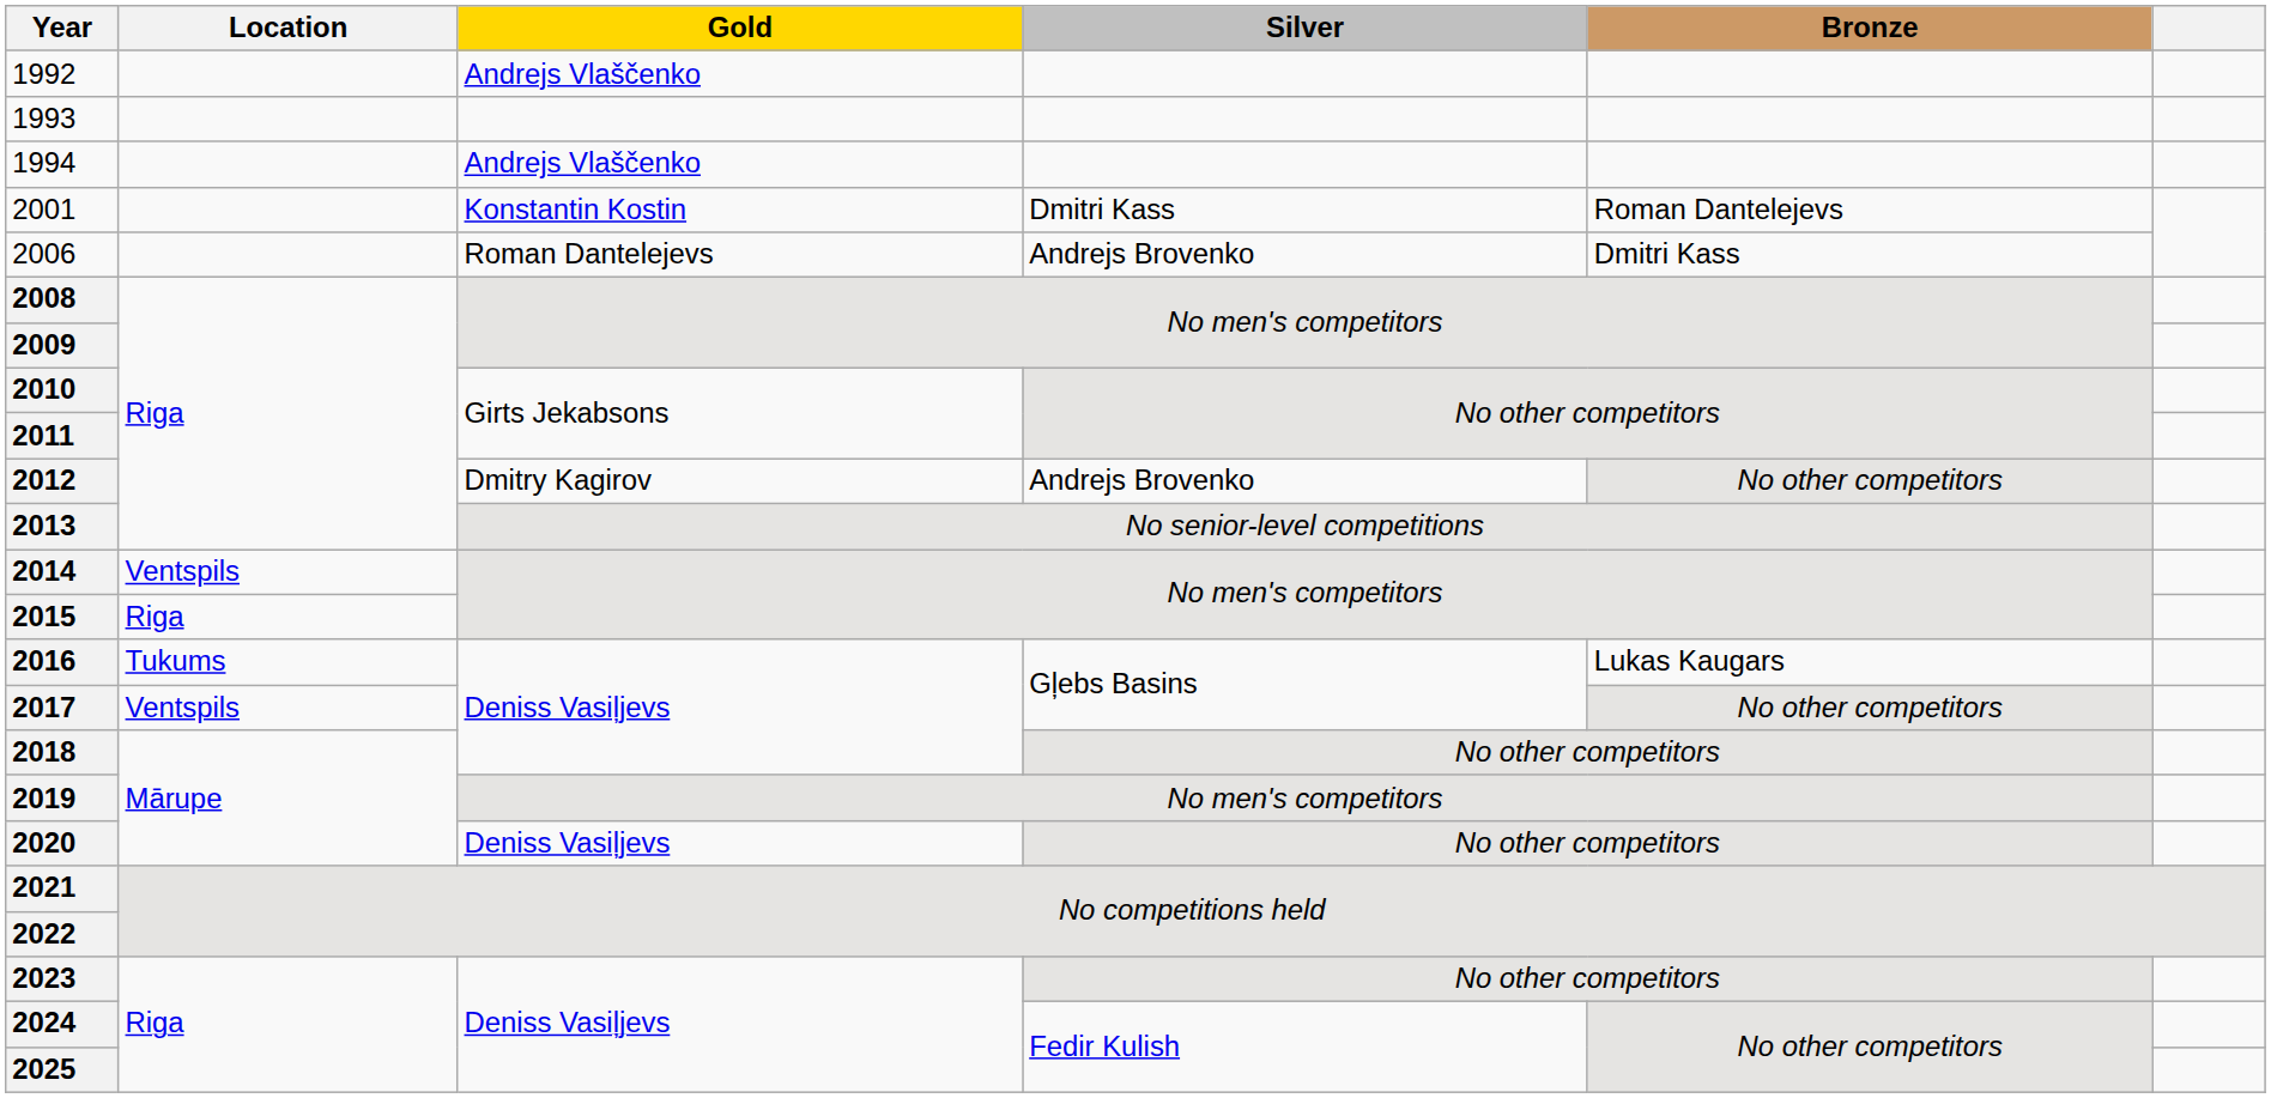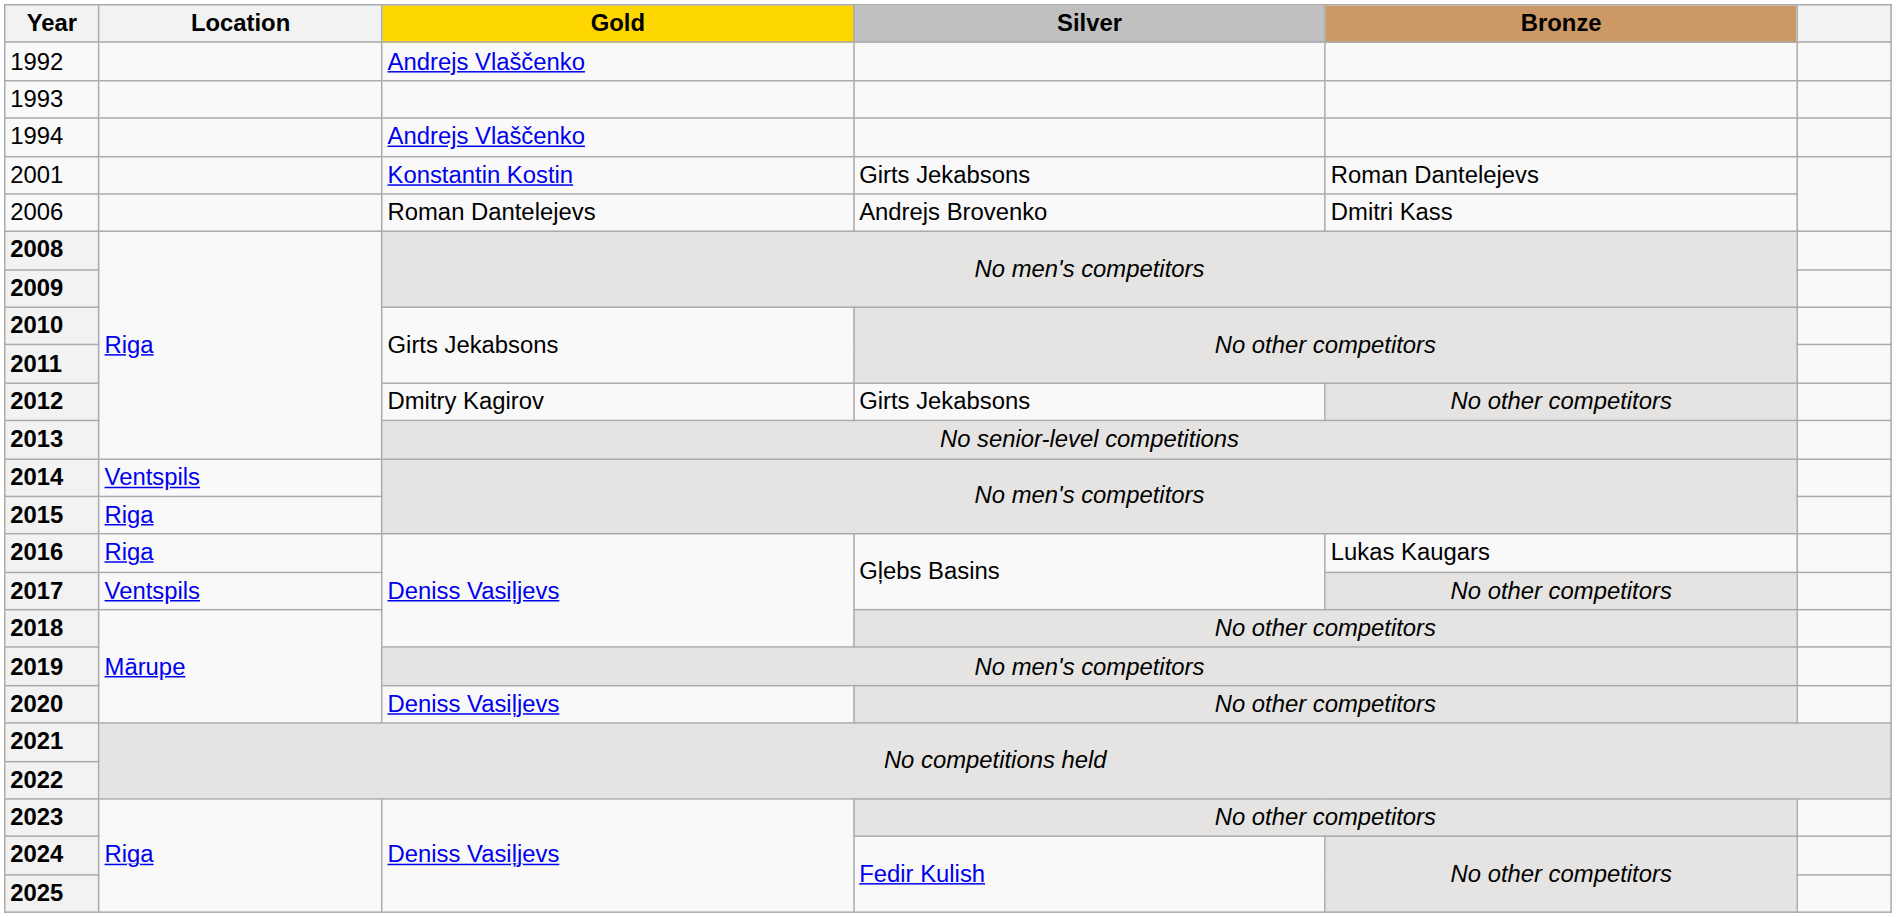2001 | Silver: Dmitri Kass -> Girts Jekabsons
2012 | Silver: Andrejs Brovenko -> Girts Jekabsons
2016 | Location: Tukums -> Riga
